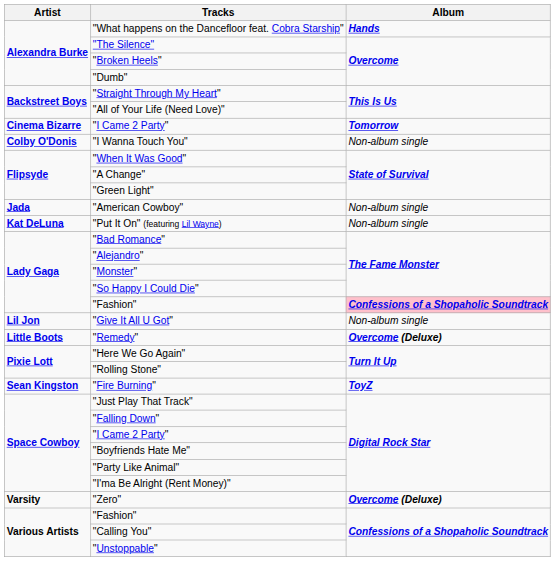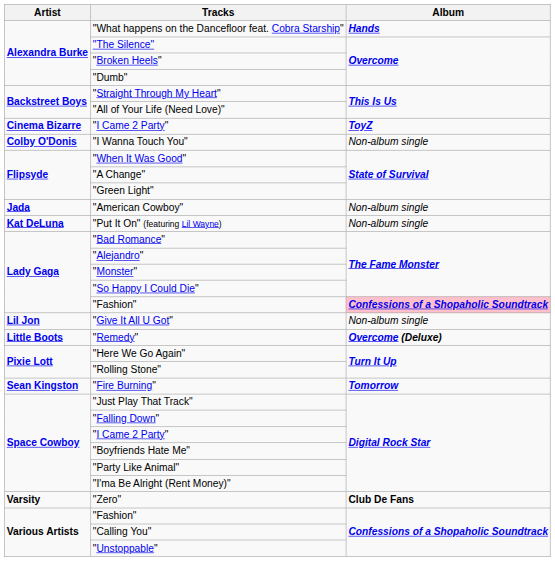Cinema Bizarre / "I Came 2 Party" | Album: Tomorrow -> ToyZ
"Fire Burning" | Album: ToyZ -> Tomorrow
"Zero" | Album: Overcome (Deluxe) -> Club De Fans
